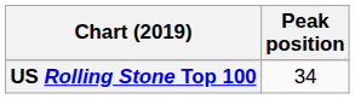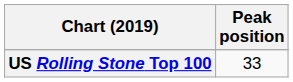US Rolling Stone Top 100 | Peak position: 34 -> 33
